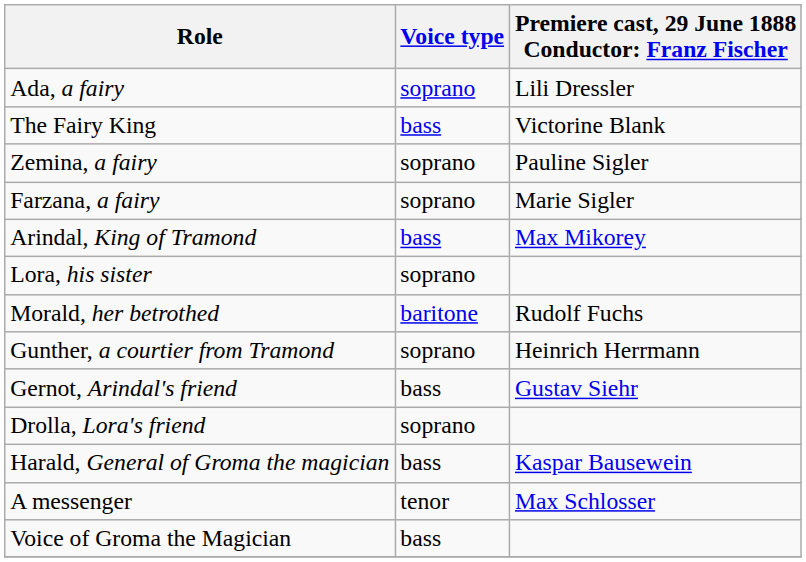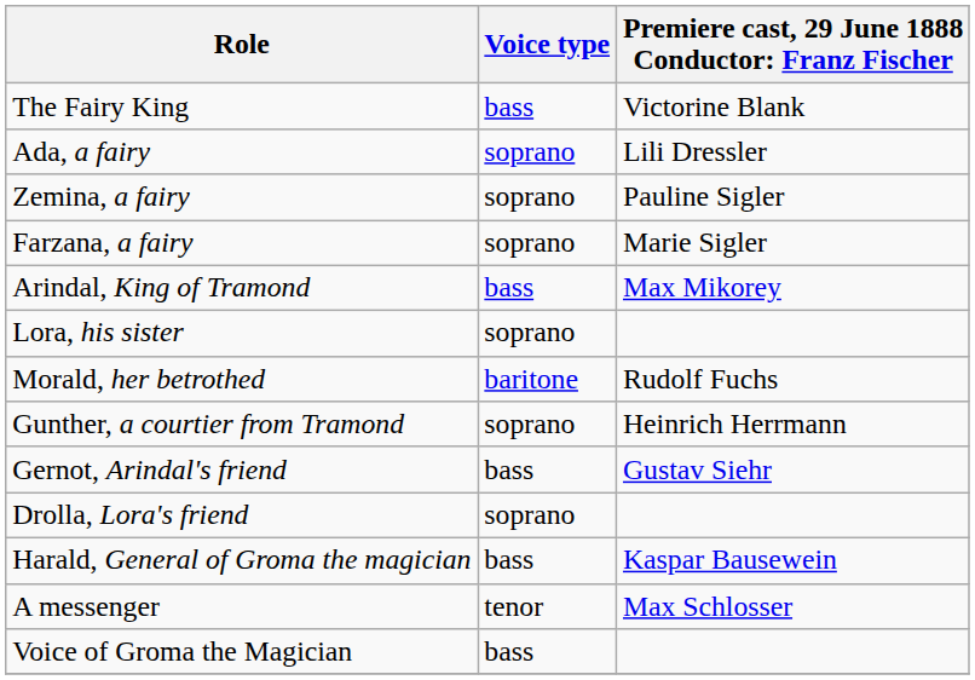rows swapped: The Fairy King <-> Ada, a fairy
